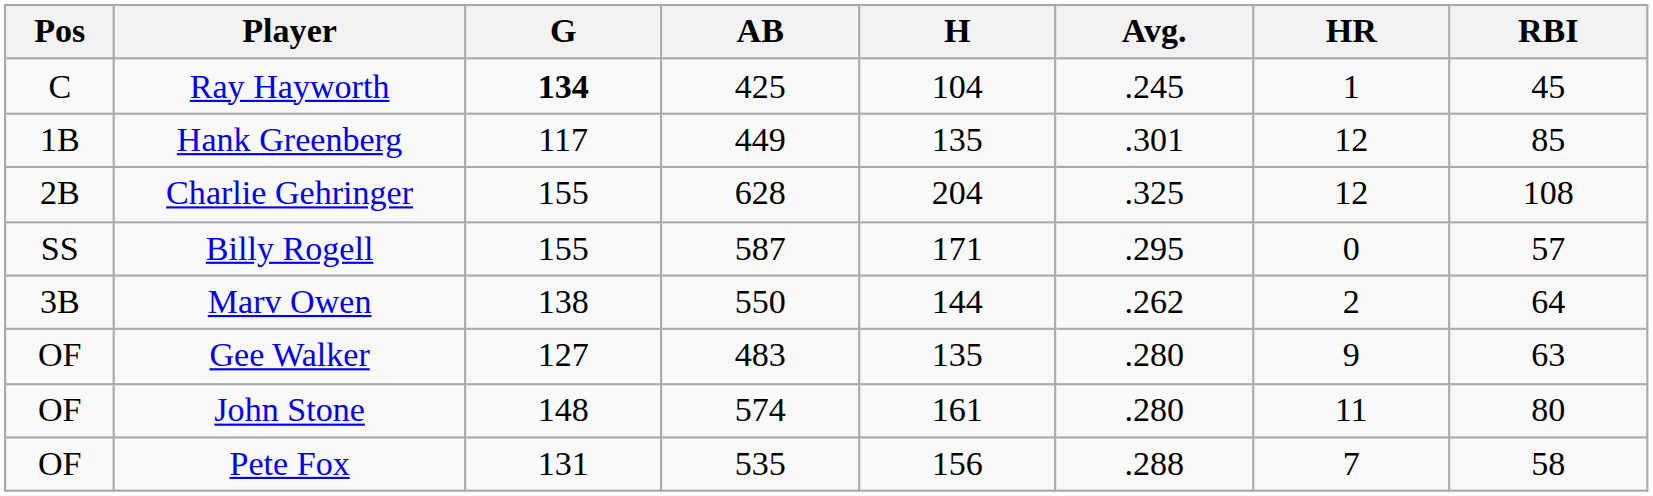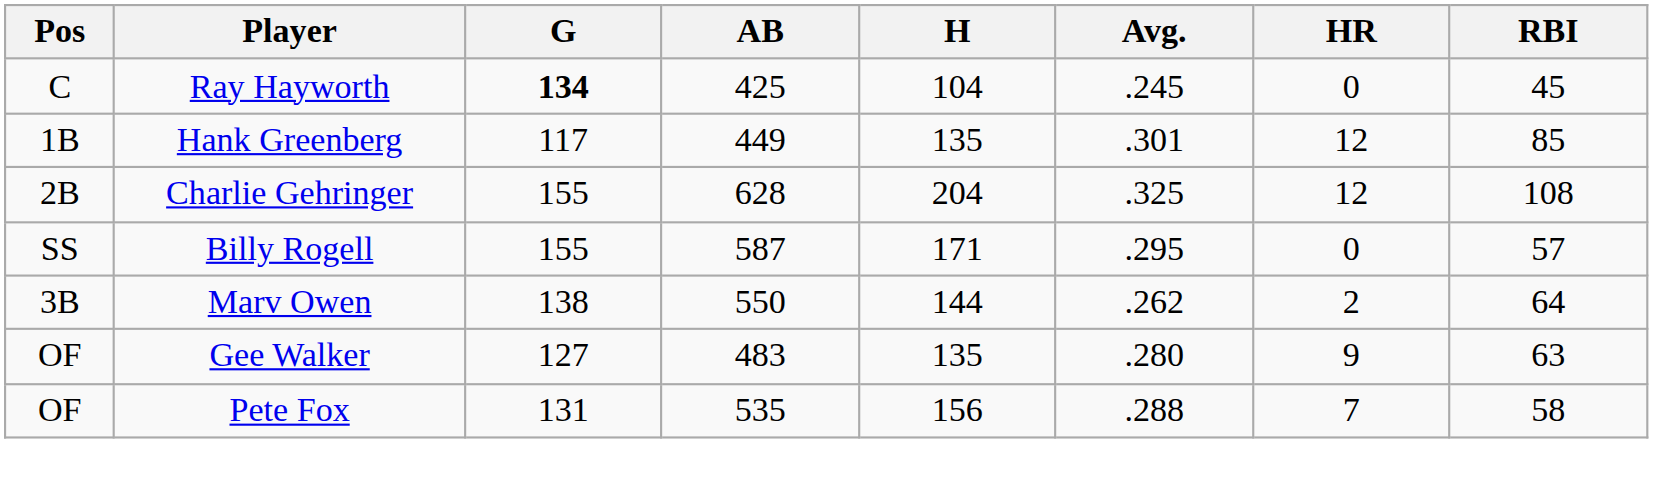Ray Hayworth | HR: 1 -> 0
- row: OF | John Stone | 148 | 574 | 161 | .280 | 11 | 80
